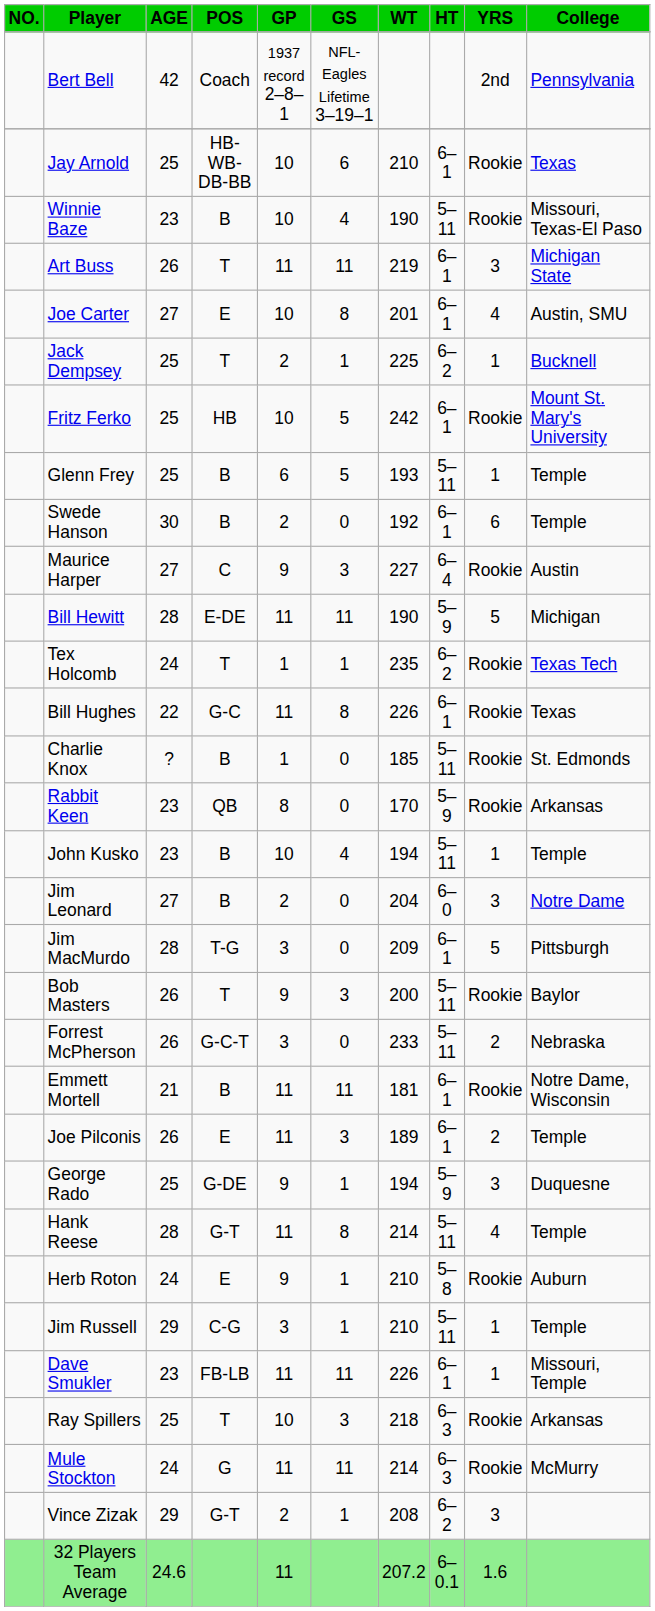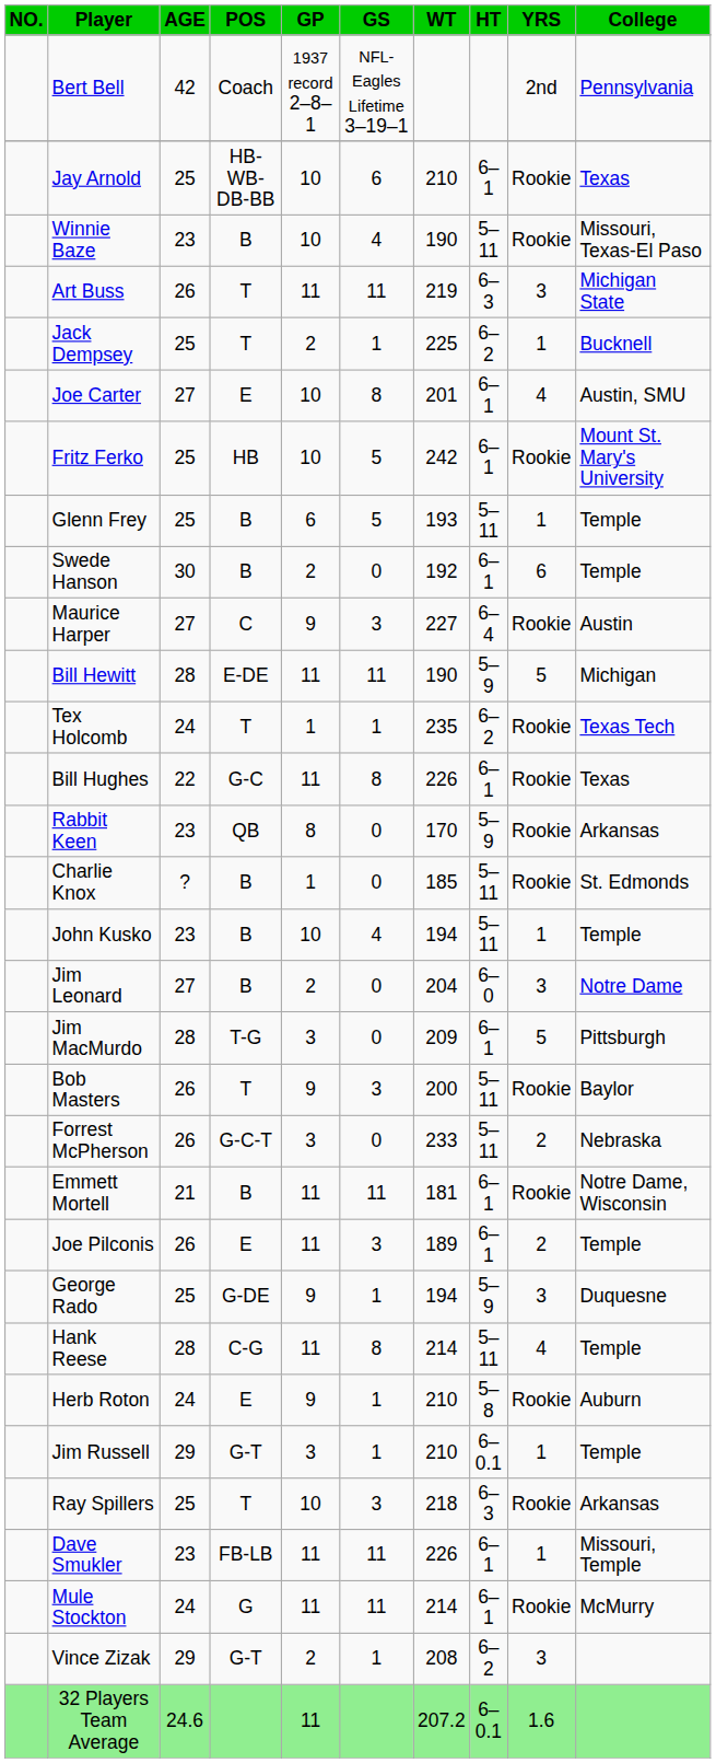Art Buss | HT: 6–1 -> 6–3
rows swapped: Joe Carter <-> Jack Dempsey
rows swapped: Rabbit Keen <-> Charlie Knox
Hank Reese | POS: G-T -> C-G
Jim Russell | POS: C-G -> G-T
Jim Russell | HT: 5–11 -> 6–0.1
rows swapped: Dave Smukler <-> Ray Spillers
Mule Stockton | HT: 6–3 -> 6–1
